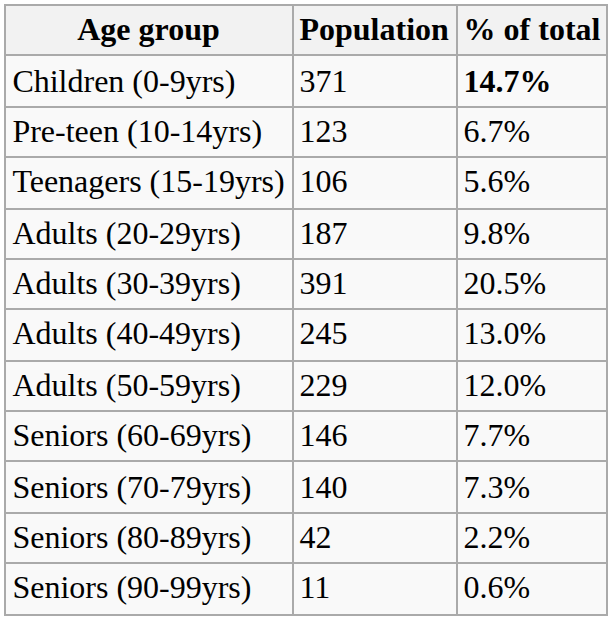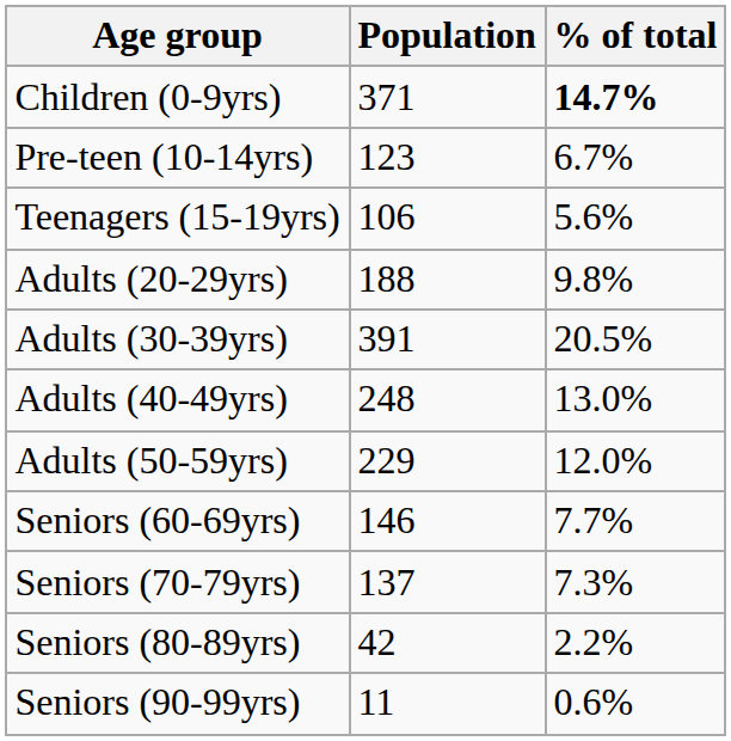Adults (20-29yrs) | Population: 187 -> 188
Adults (40-49yrs) | Population: 245 -> 248
Seniors (70-79yrs) | Population: 140 -> 137
